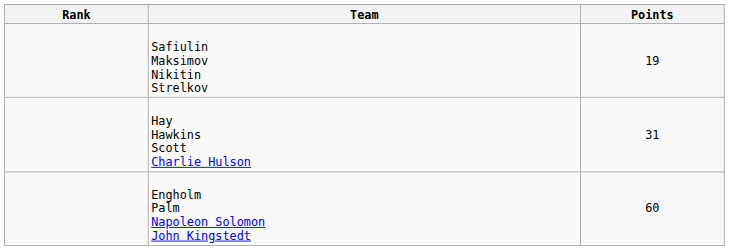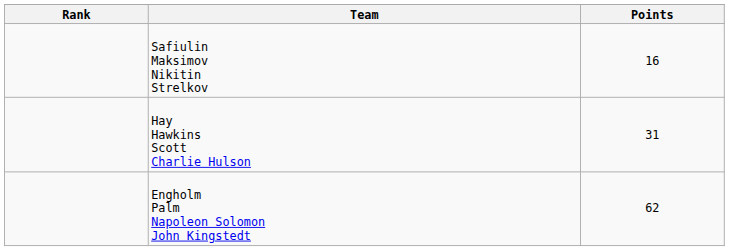Safiulin Maksimov Nikitin Strelkov | Points: 19 -> 16
Engholm Palm Napoleon Solomon John Kingstedt | Points: 60 -> 62
